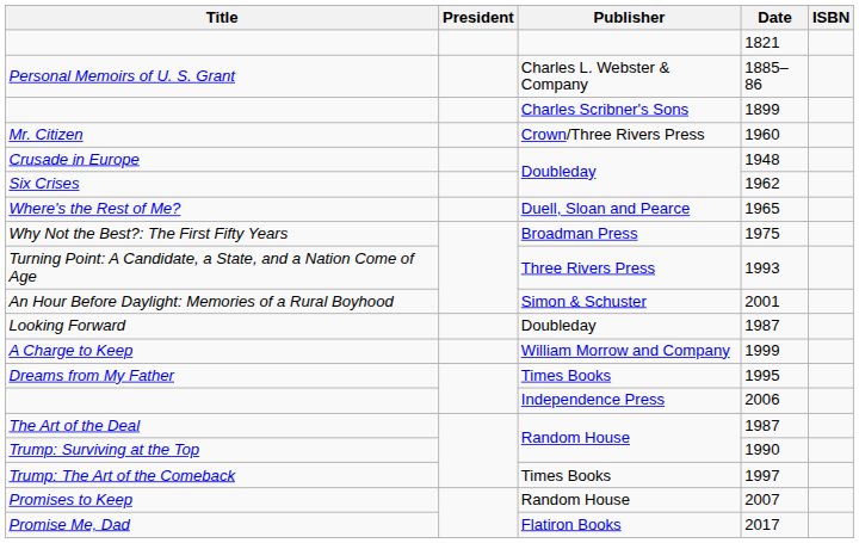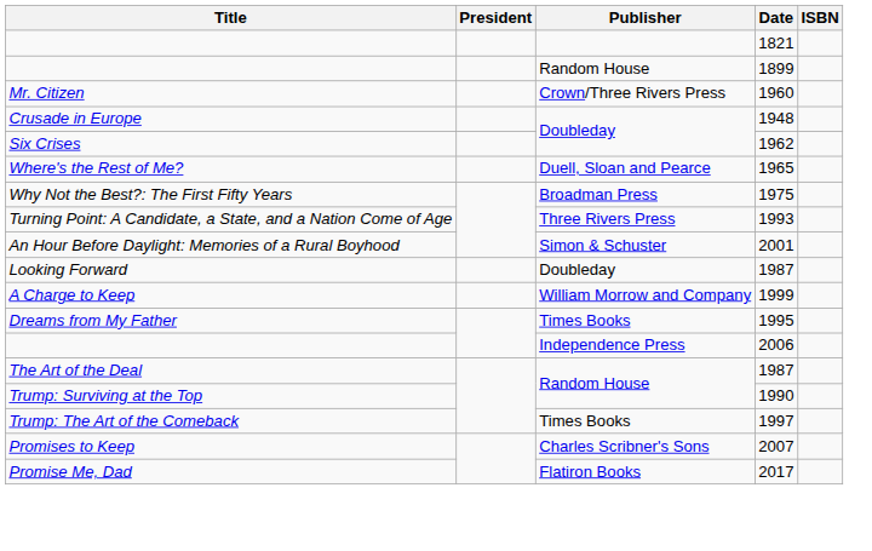- row: Personal Memoirs of U. S. Grant | Charles L. Webster & Company | 1885–86
1899 | Publisher: Charles Scribner's Sons -> Random House
2007 | Publisher: Random House -> Charles Scribner's Sons
